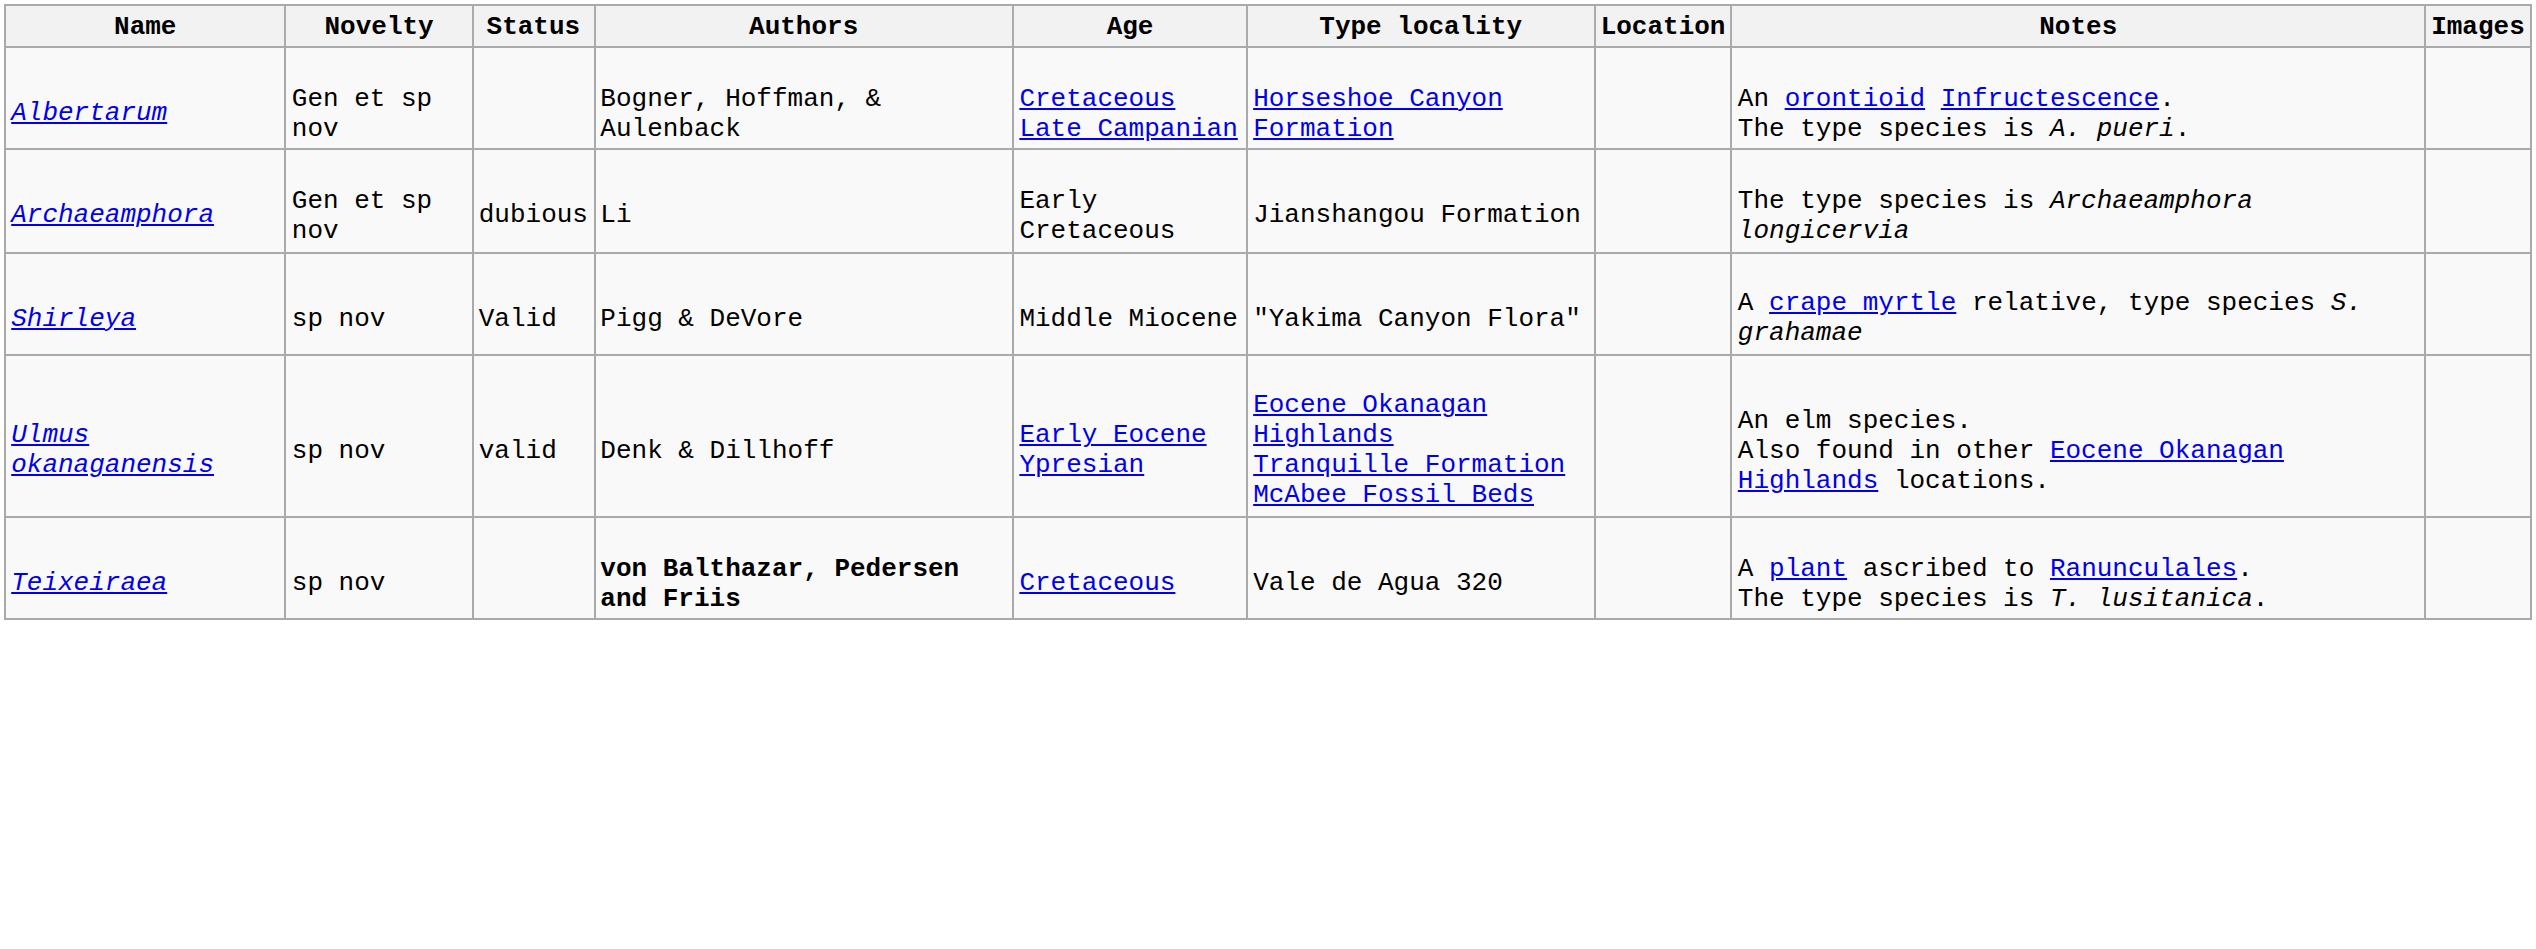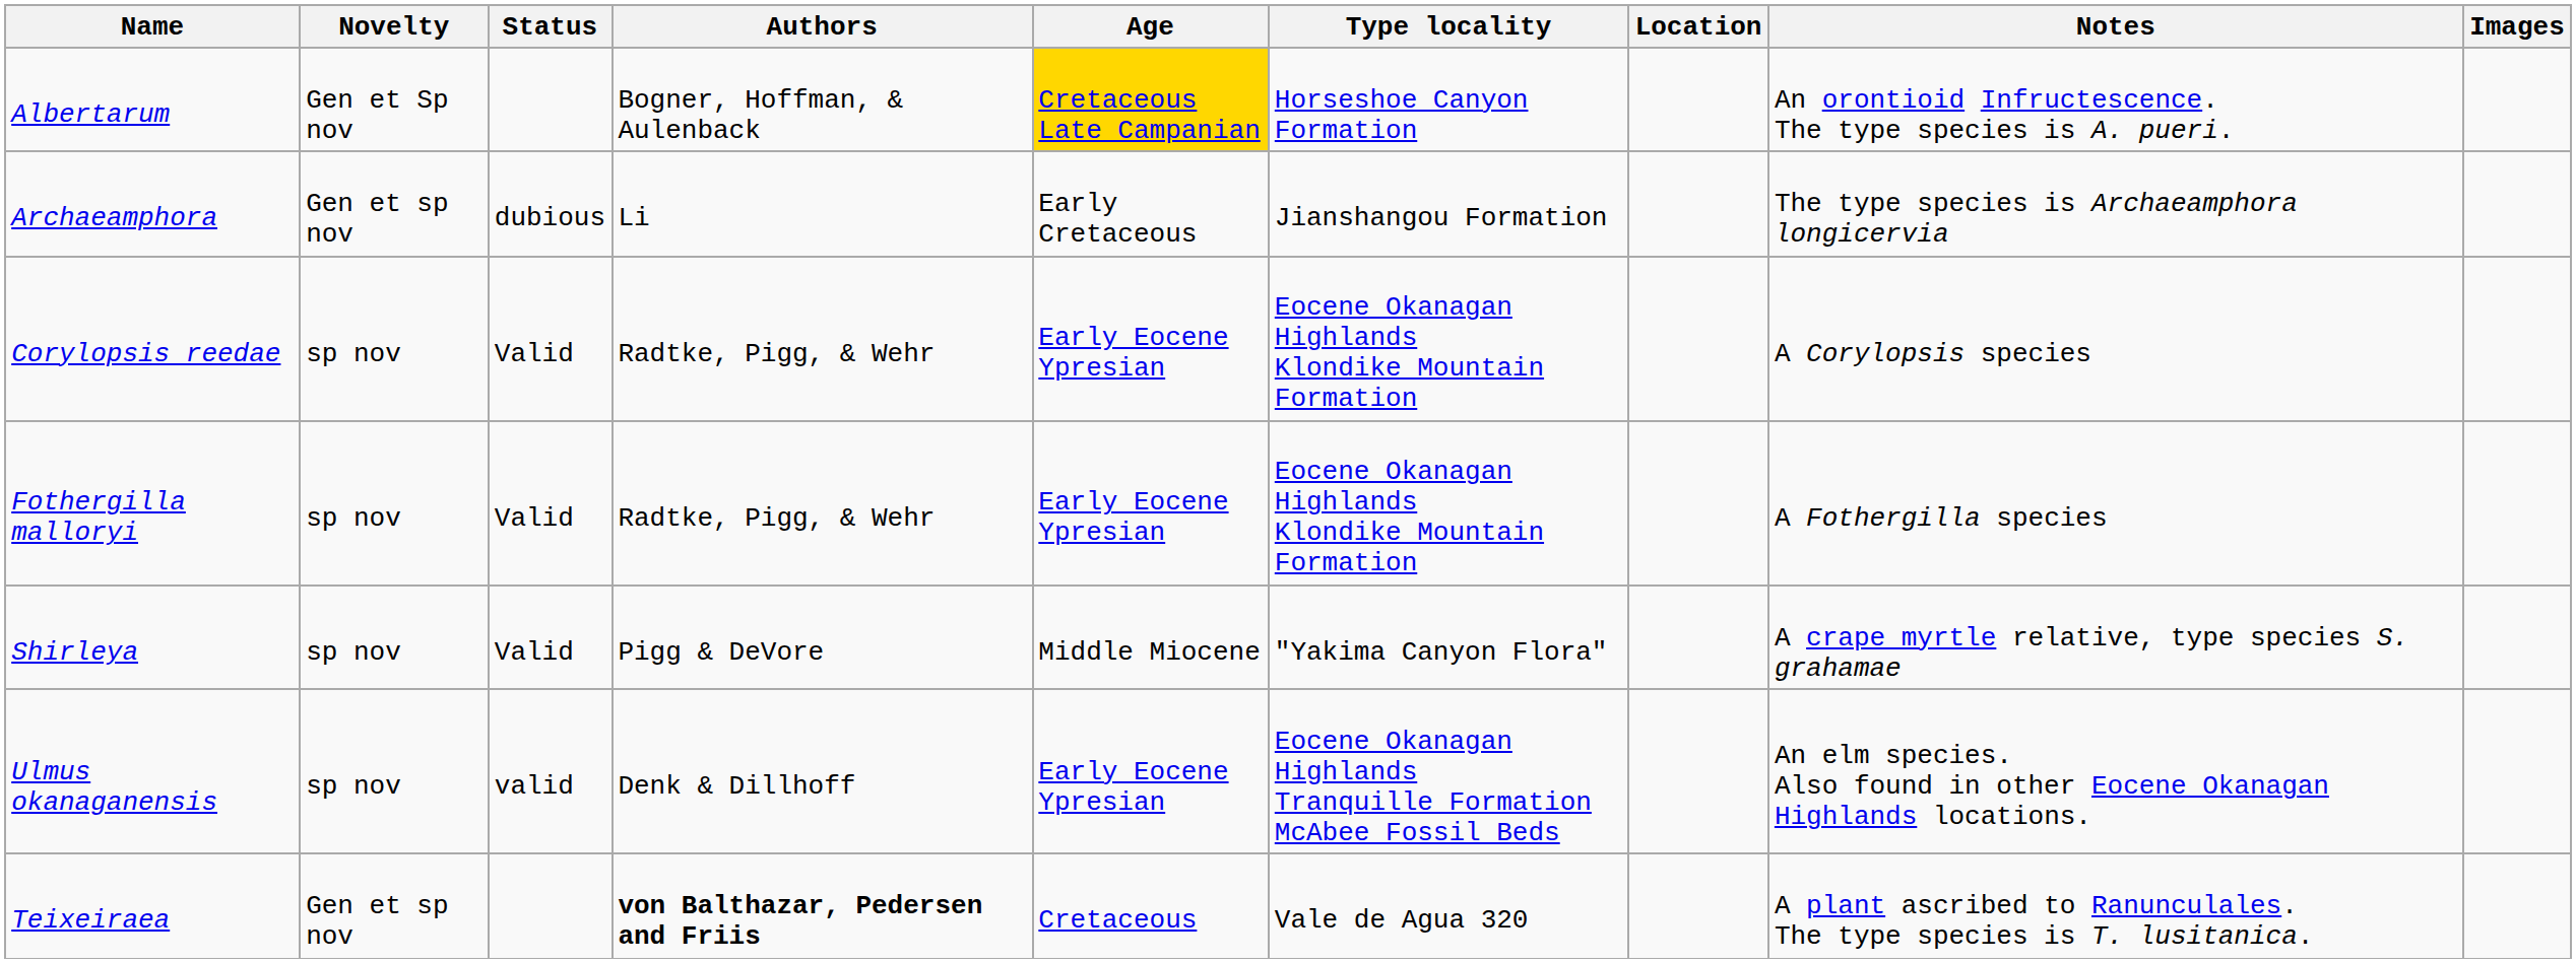Albertarum | Novelty: Gen et sp nov -> Gen et Sp nov
Albertarum | Age: no background -> gold background
+ row: Corylopsis reedae | sp nov | Valid | Radtke, Pigg, & Wehr | Early Eocene Ypresian | Eocene Okanagan Highlands Klondike Mountain Formation | A Corylopsis species
+ row: Fothergilla malloryi | sp nov | Valid | Radtke, Pigg, & Wehr | Early Eocene Ypresian | Eocene Okanagan Highlands Klondike Mountain Formation | A Fothergilla species
Teixeiraea | Novelty: sp nov -> Gen et sp nov
